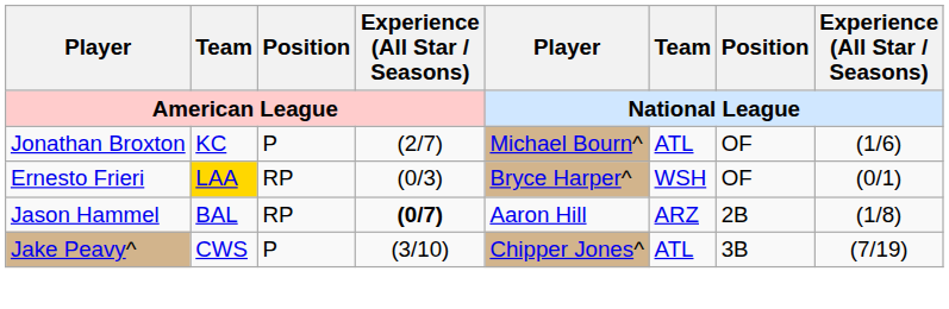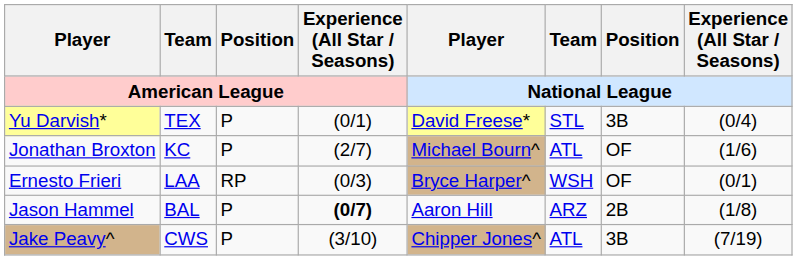+ row: Yu Darvish* | TEX | P | (0/1) | David Freese* | STL | 3B | (0/4)
Ernesto Frieri | Team / American League: gold background -> no background
Jason Hammel | Position / American League: RP -> P
